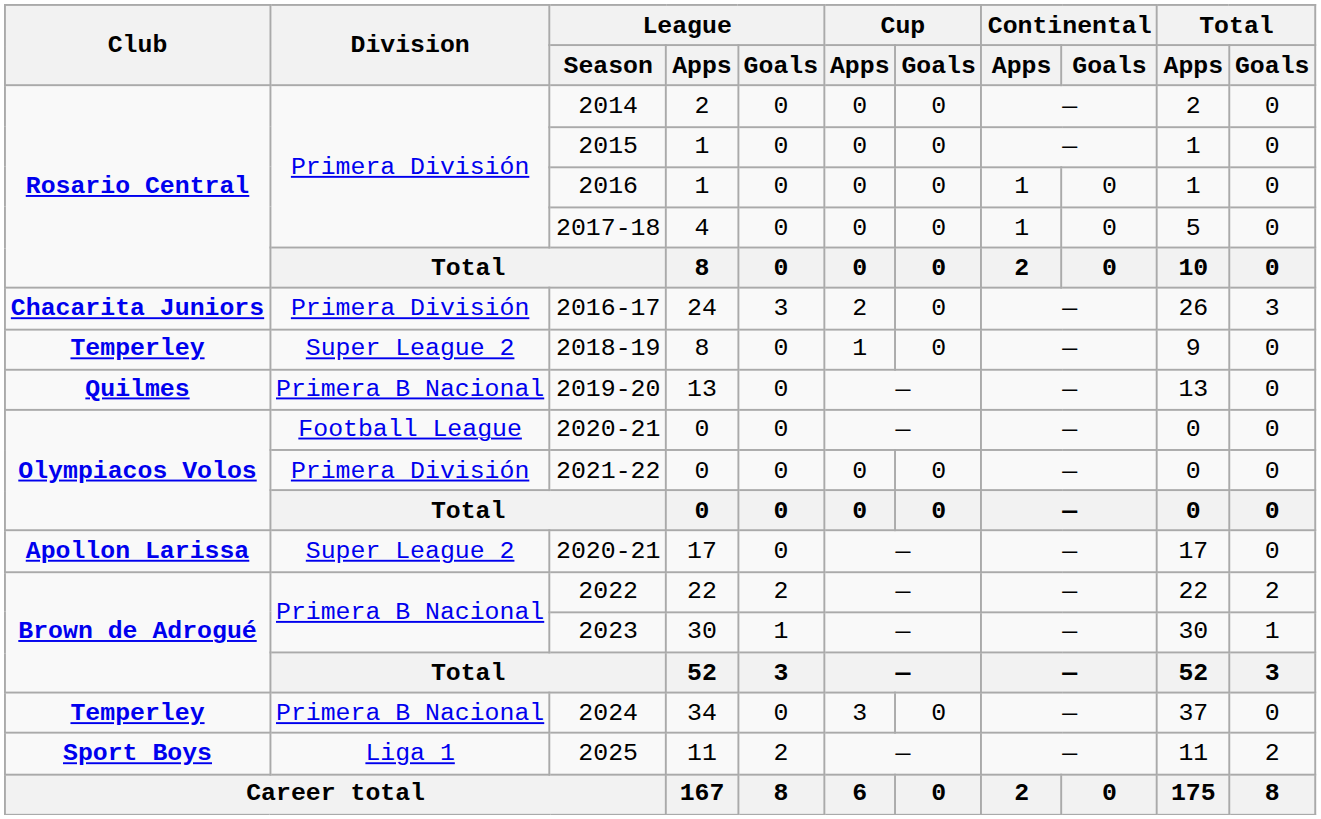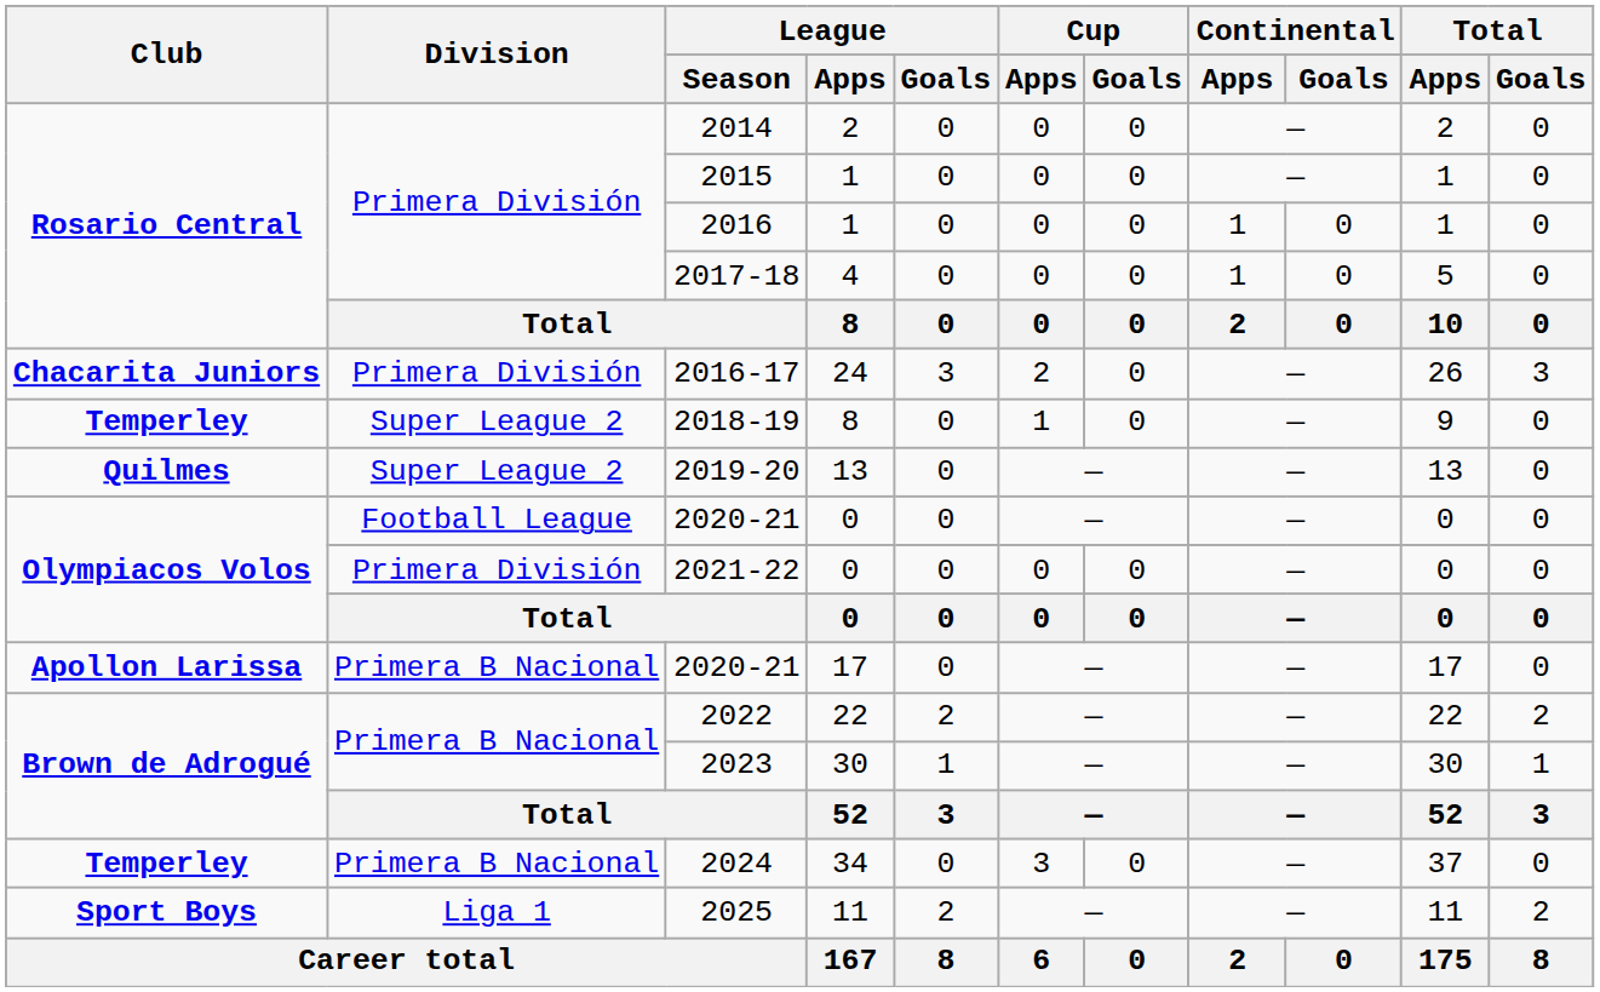2019-20 | Division: Primera B Nacional -> Super League 2
2020-21 / 17 | Division: Super League 2 -> Primera B Nacional
